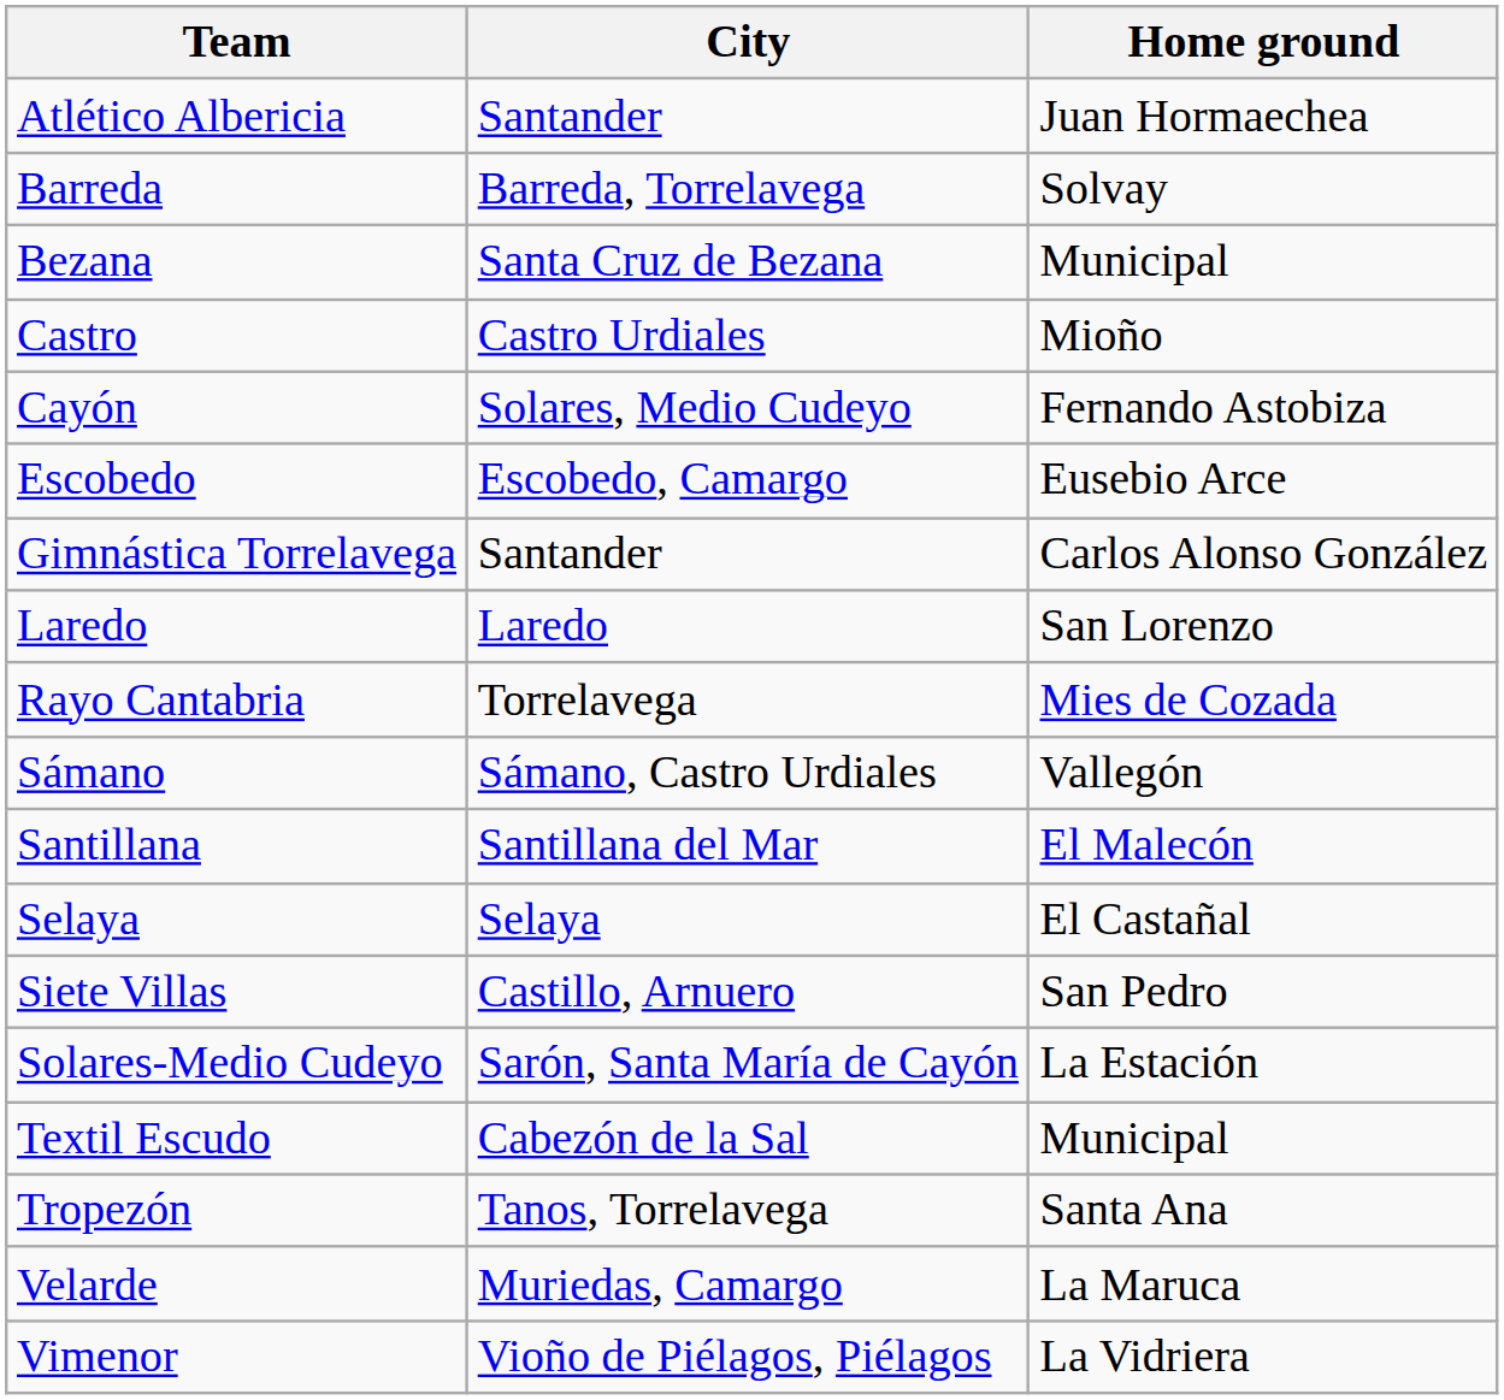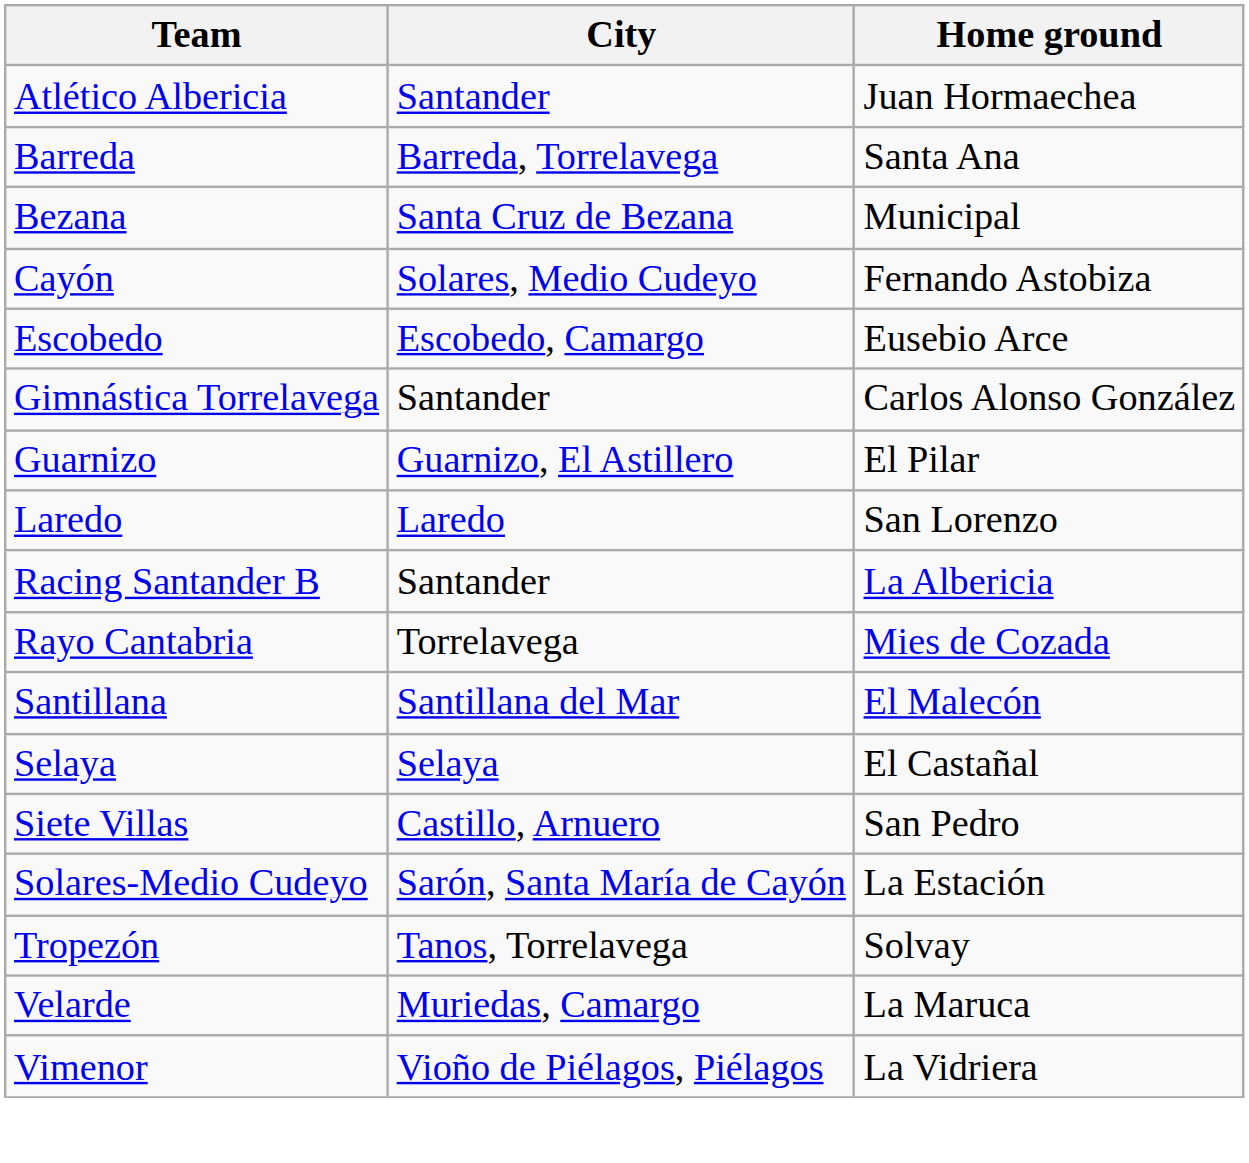Barreda | Home ground: Solvay -> Santa Ana
- row: Castro | Castro Urdiales | Mioño
+ row: Guarnizo | Guarnizo, El Astillero | El Pilar
+ row: Racing Santander B | Santander | La Albericia
- row: Sámano | Sámano, Castro Urdiales | Vallegón
- row: Textil Escudo | Cabezón de la Sal | Municipal
Tropezón | Home ground: Santa Ana -> Solvay
